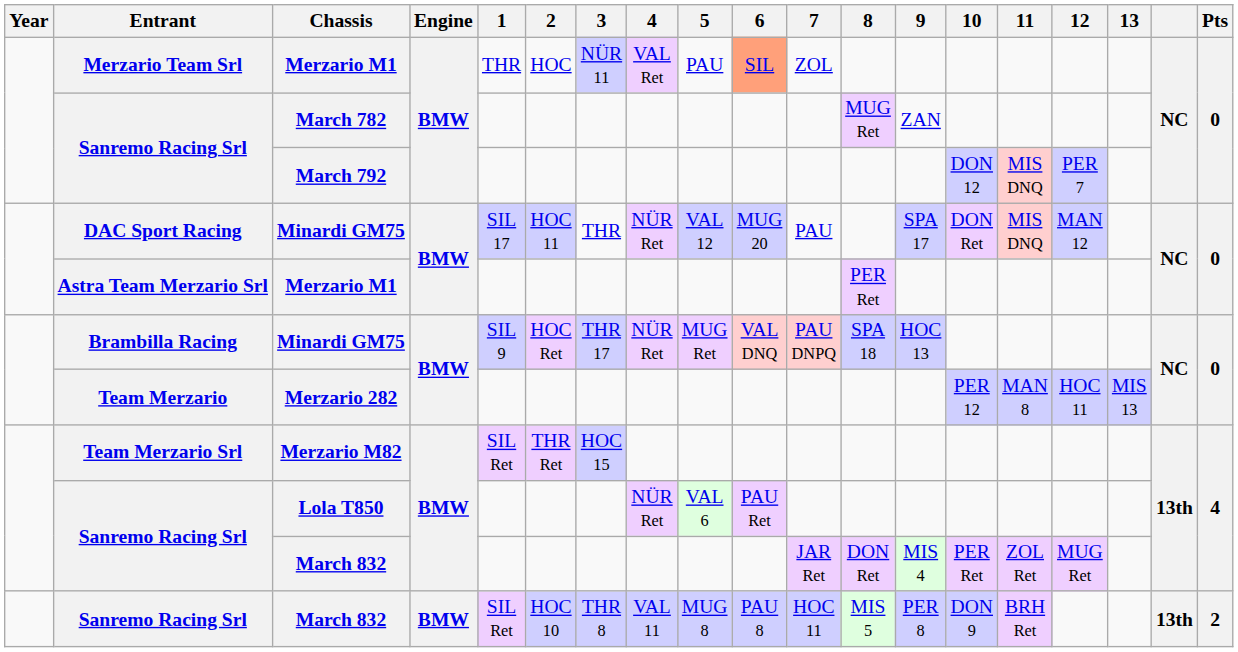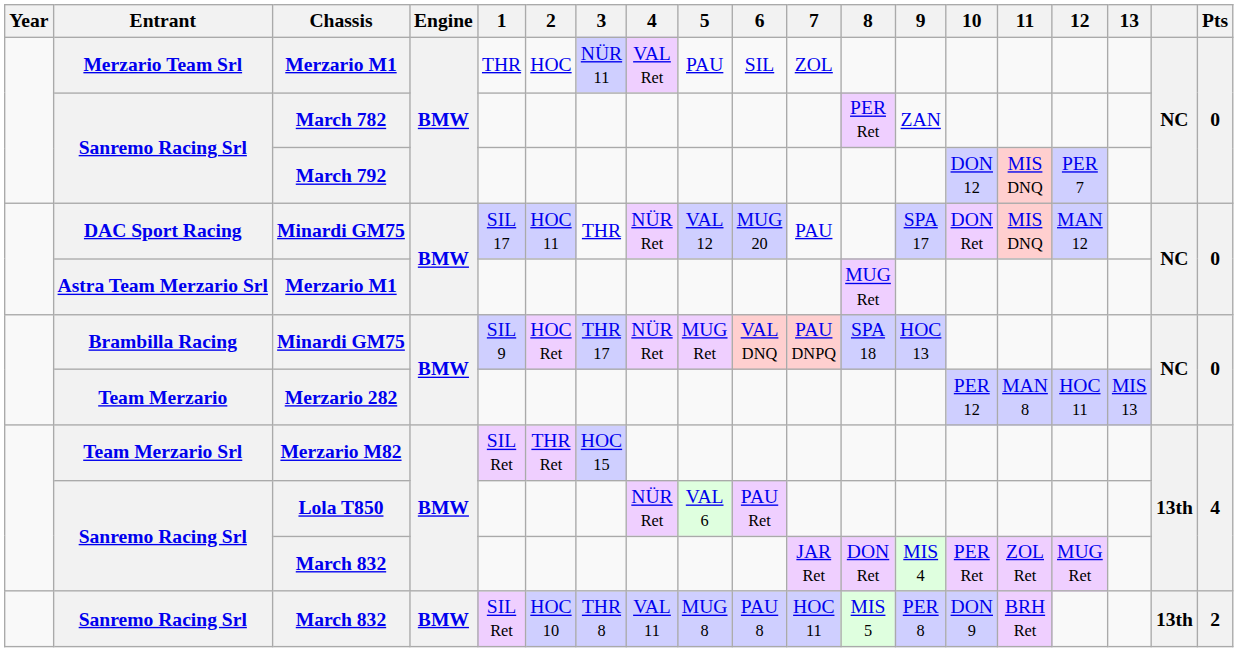Merzario Team Srl / Merzario M1 | 6: lightsalmon background -> no background
March 782 | 8: MUG Ret -> PER Ret
Astra Team Merzario Srl / Merzario M1 | 8: PER Ret -> MUG Ret
